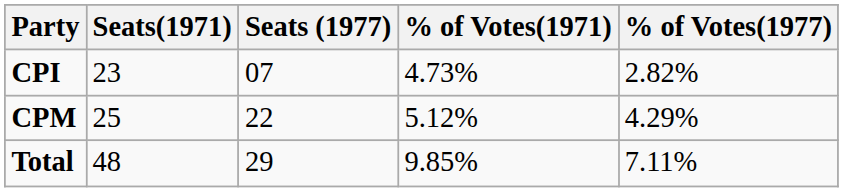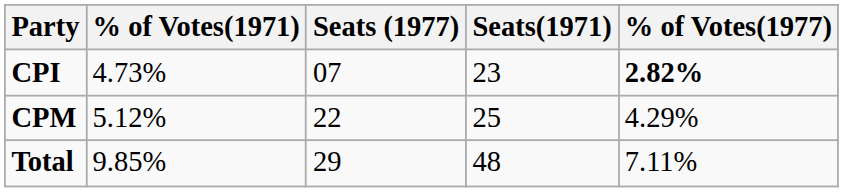columns swapped: Seats(1971) <-> % of Votes(1971)
CPI | % of Votes(1977): normal -> bold
